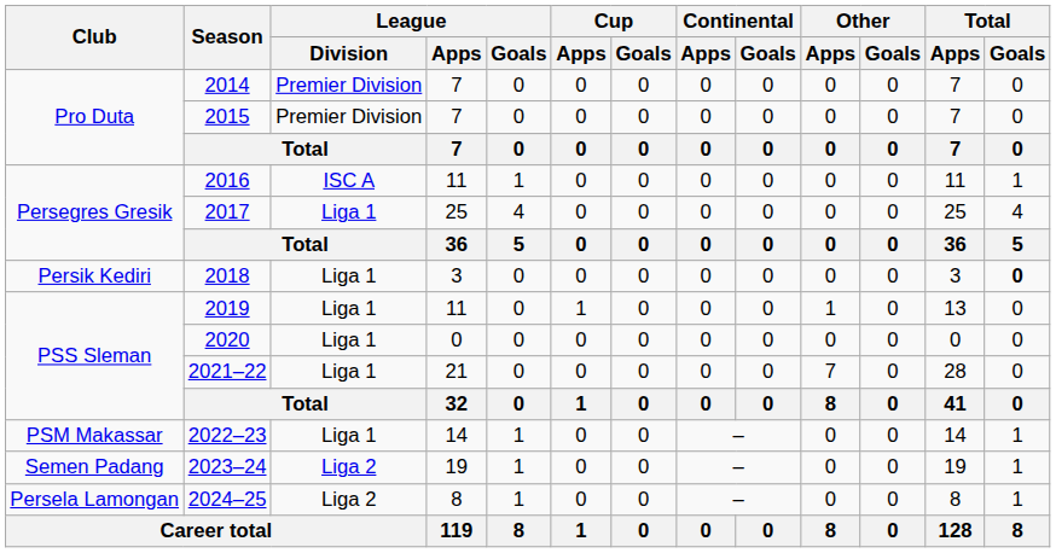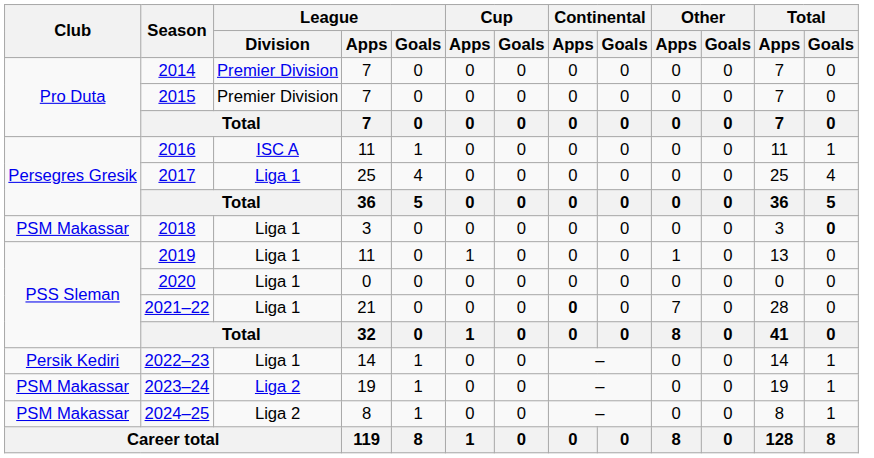2018 | Club: Persik Kediri -> PSM Makassar
2021–22 | Continental / Apps: normal -> bold
2022–23 | Club: PSM Makassar -> Persik Kediri
2023–24 | Club: Semen Padang -> PSM Makassar
2024–25 | Club: Persela Lamongan -> PSM Makassar
